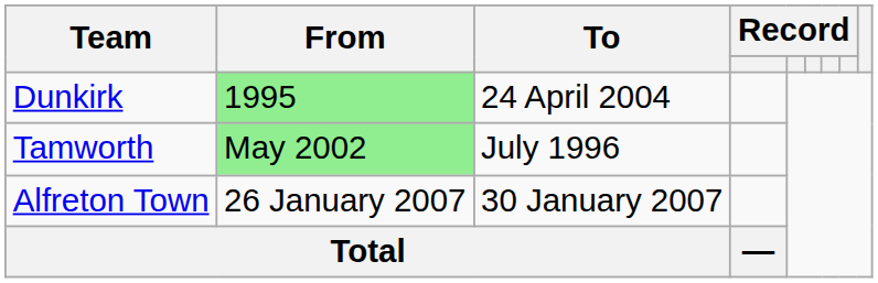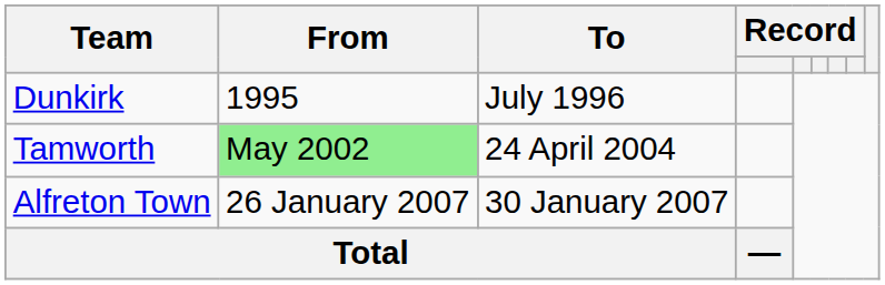Dunkirk | From: lightgreen background -> no background
Dunkirk | To: 24 April 2004 -> July 1996
Tamworth | To: July 1996 -> 24 April 2004
